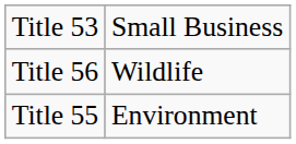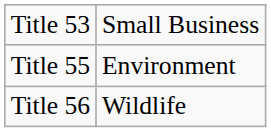rows swapped: Title 55 <-> Title 56
